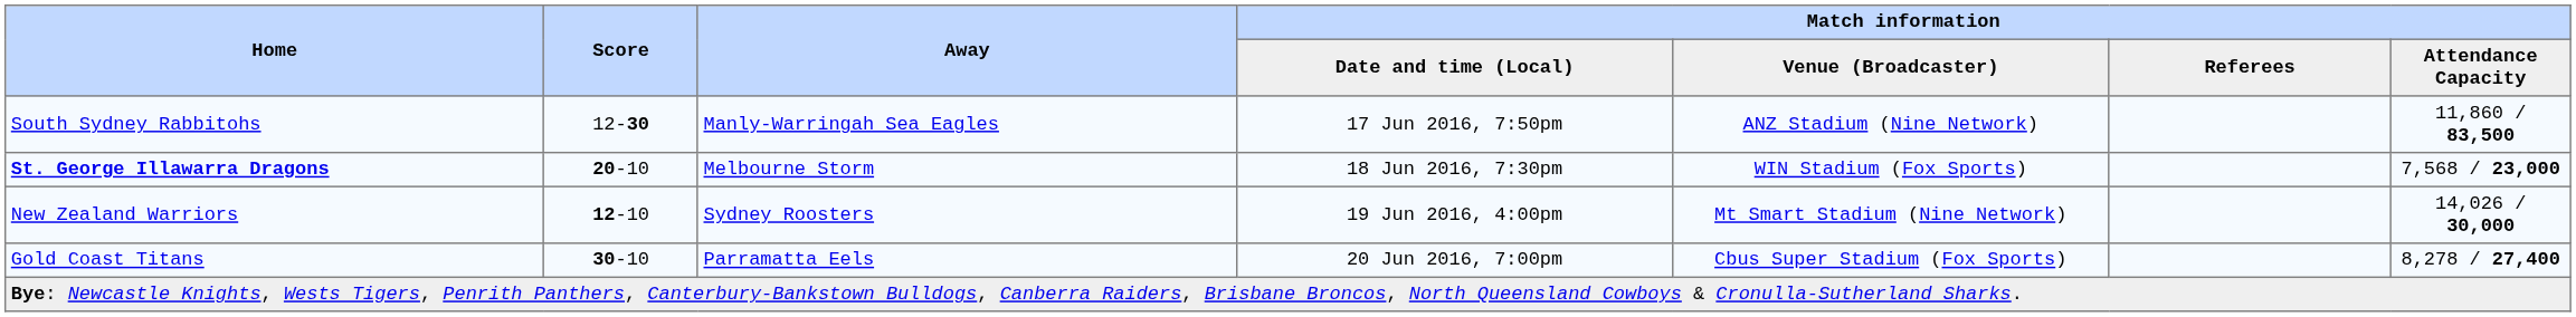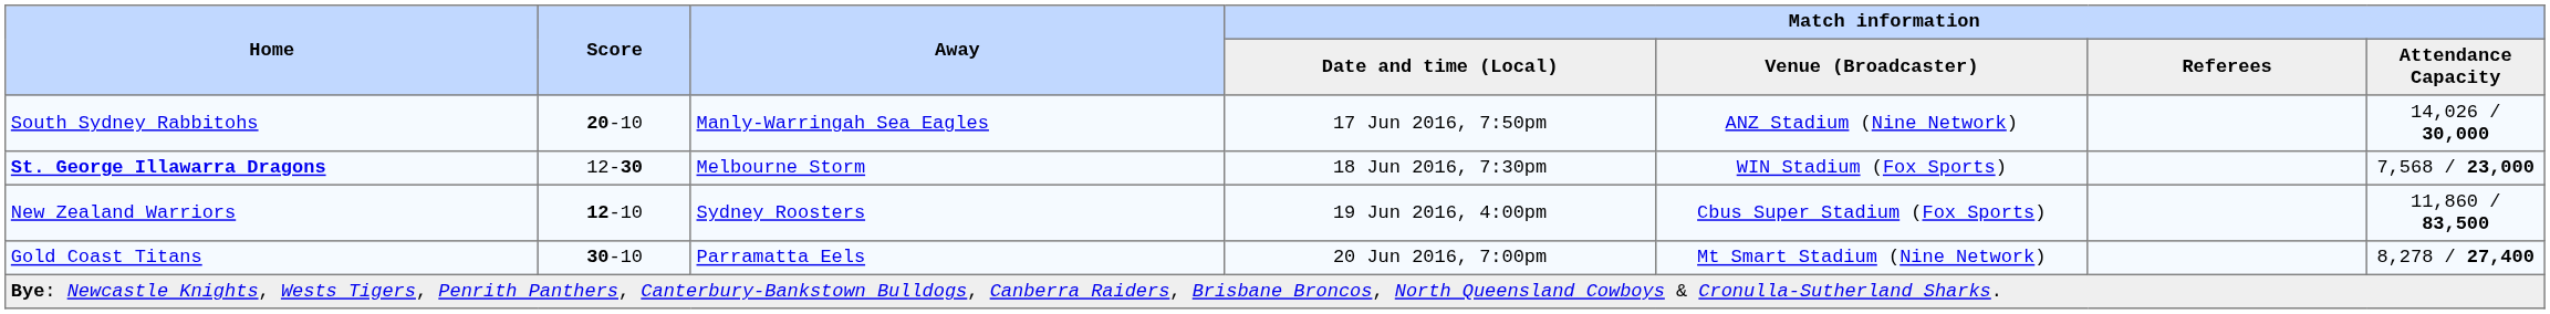South Sydney Rabbitohs | Score: 12-30 -> 20-10
South Sydney Rabbitohs | Match information / Attendance Capacity: 11,860 / 83,500 -> 14,026 / 30,000
St. George Illawarra Dragons | Score: 20-10 -> 12-30
New Zealand Warriors | Match information / Venue (Broadcaster): Mt Smart Stadium (Nine Network) -> Cbus Super Stadium (Fox Sports)
New Zealand Warriors | Match information / Attendance Capacity: 14,026 / 30,000 -> 11,860 / 83,500
Gold Coast Titans | Match information / Venue (Broadcaster): Cbus Super Stadium (Fox Sports) -> Mt Smart Stadium (Nine Network)
